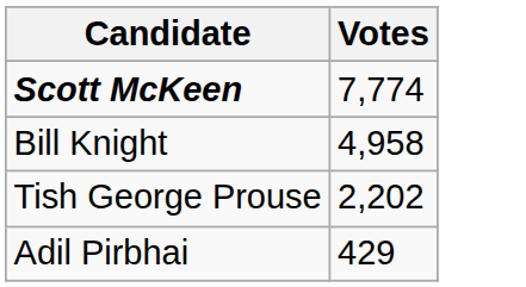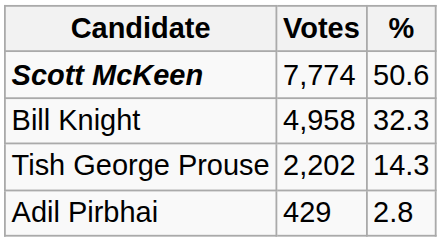+ column: % | 50.6 | 32.3 | 14.3 | 2.8
